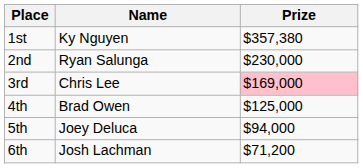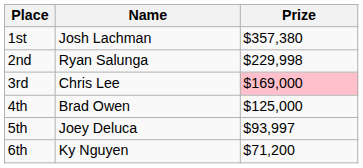1st | Name: Ky Nguyen -> Josh Lachman
2nd | Prize: $230,000 -> $229,998
5th | Prize: $94,000 -> $93,997
6th | Name: Josh Lachman -> Ky Nguyen
